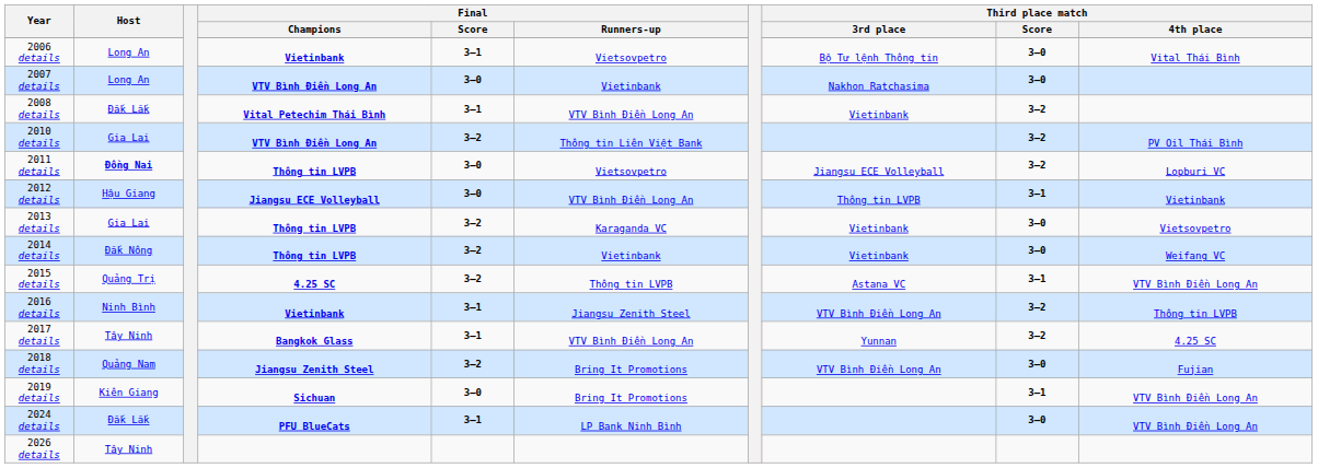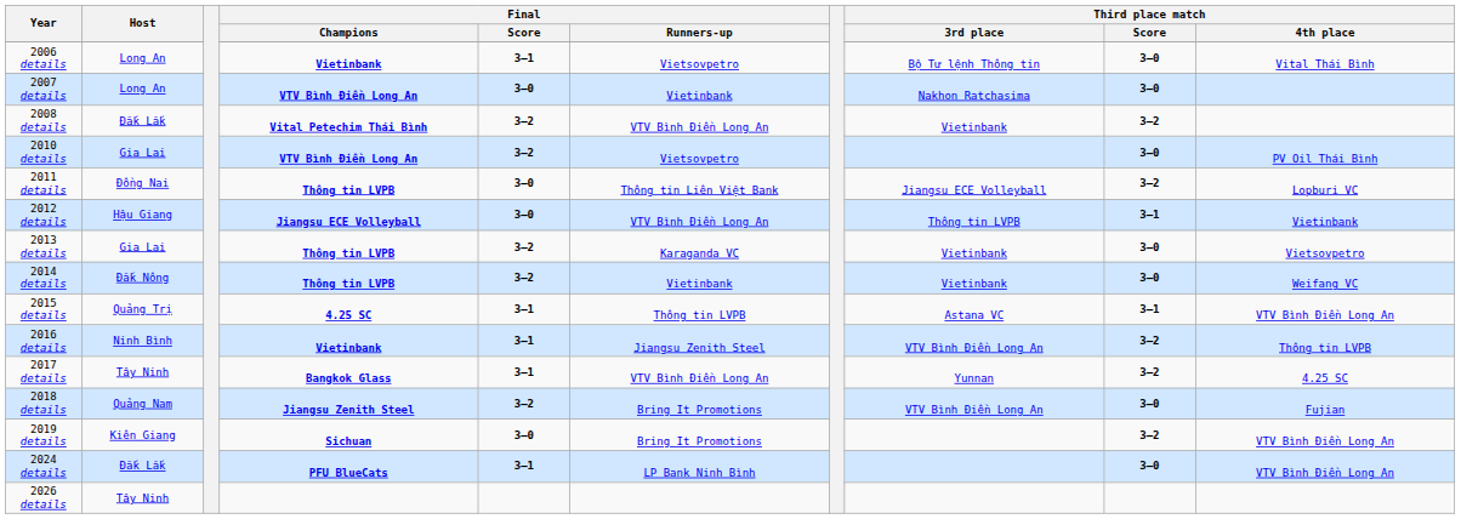2008 details | Final / Score: 3–1 -> 3–2
2010 details | Final / Runners-up: Thông tin Liên Việt Bank -> Vietsovpetro
2010 details | Third place match / Score: 3–2 -> 3–0
2011 details | Host: bold -> normal
2011 details | Final / Runners-up: Vietsovpetro -> Thông tin Liên Việt Bank
2015 details | Final / Score: 3–2 -> 3–1
2019 details | Third place match / Score: 3–1 -> 3–2
